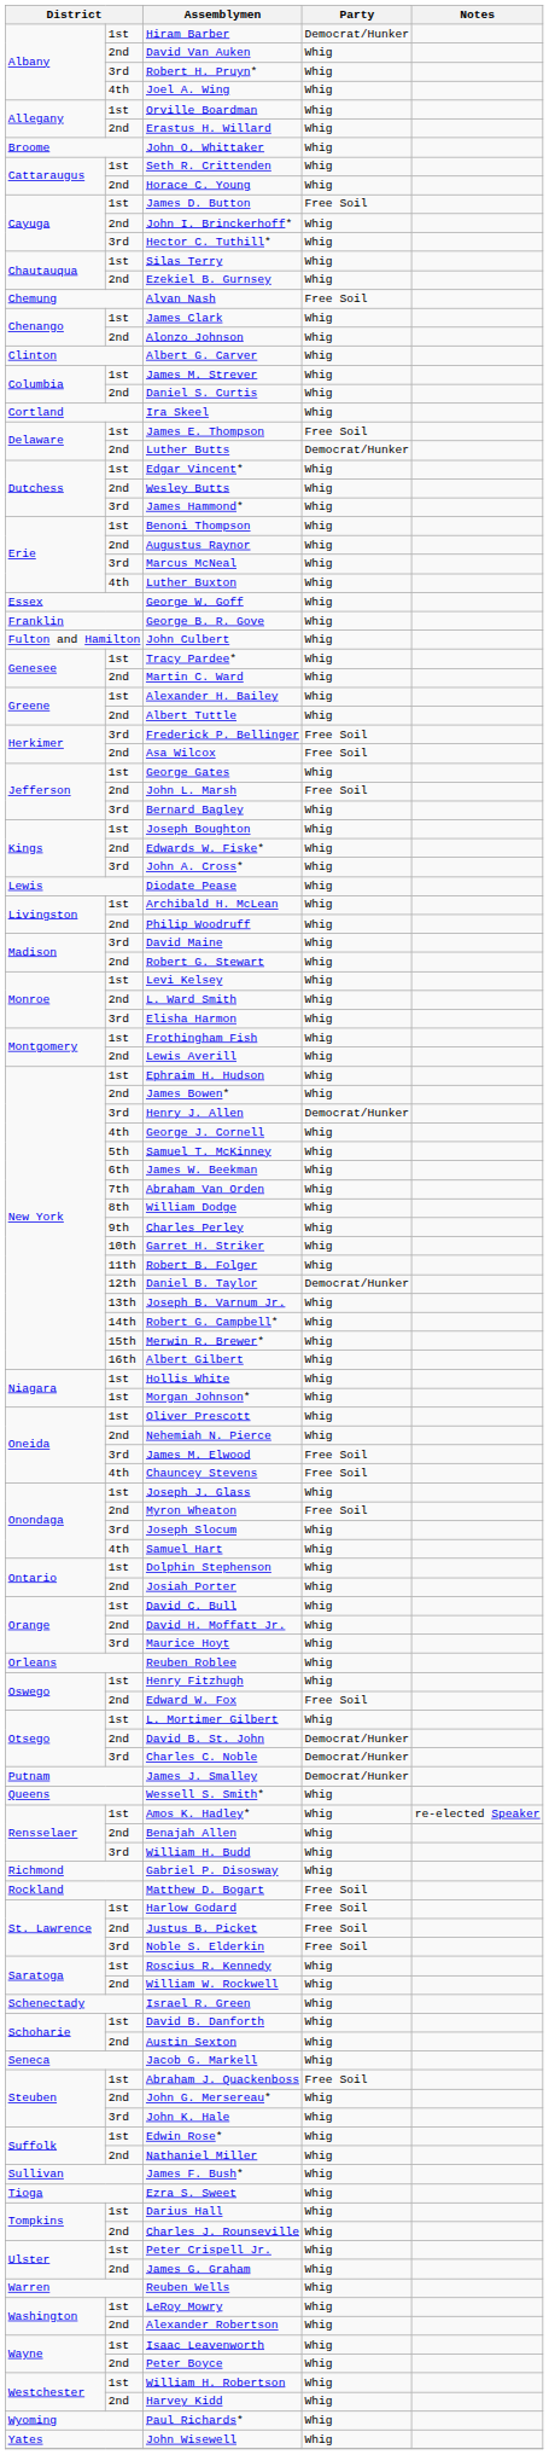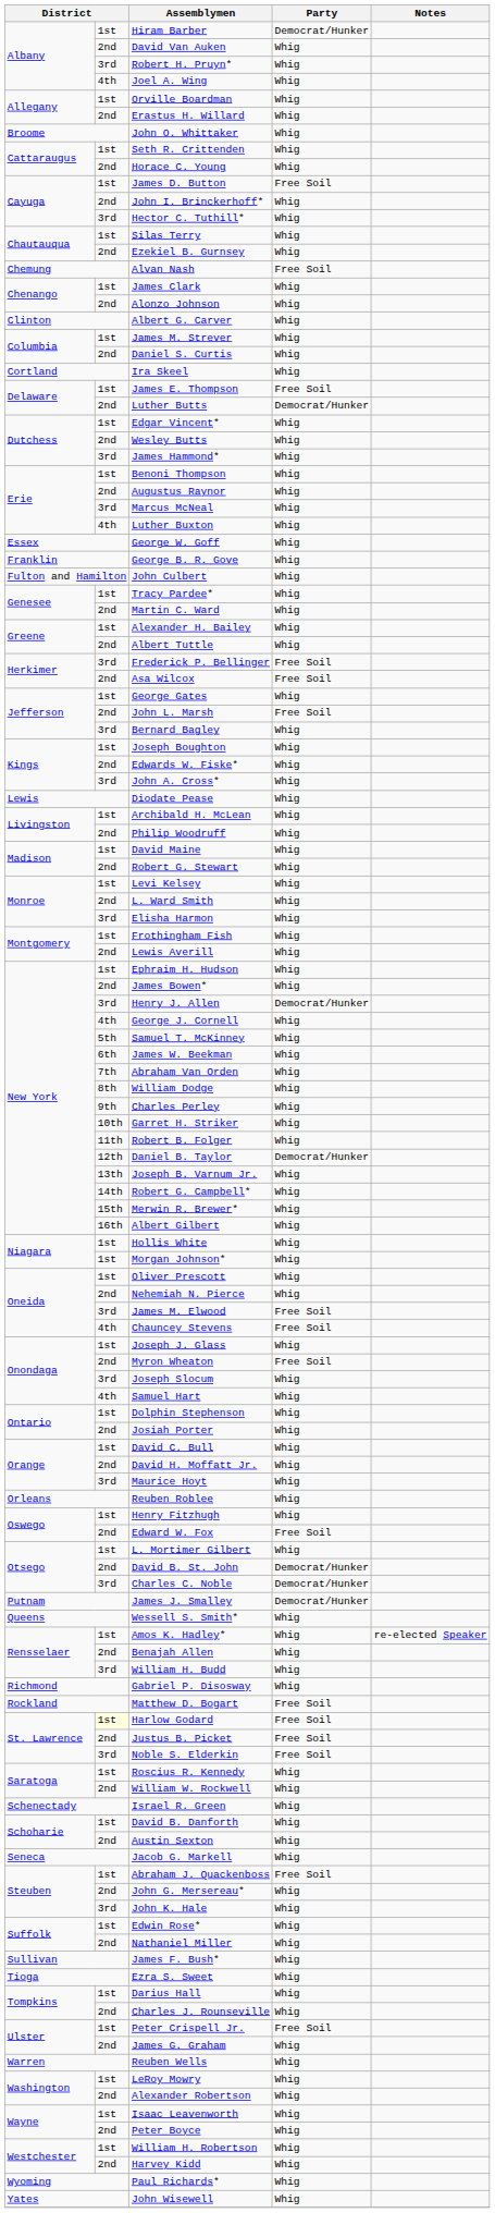David Maine | column 2: 3rd -> 1st
Harlow Godard | column 2: no background -> lightyellow background
Peter Crispell Jr. | Party: Whig -> Free Soil
